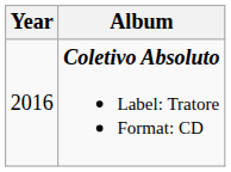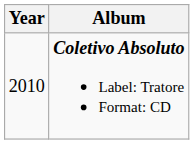Coletivo Absoluto Label: Tratore Format: CD | Year: 2016 -> 2010
